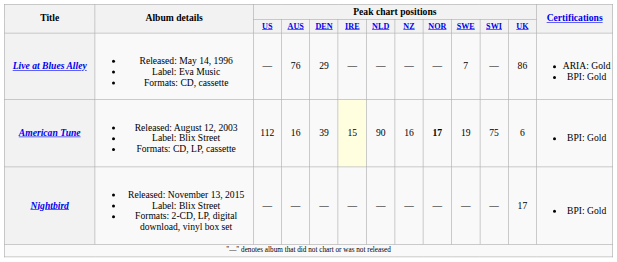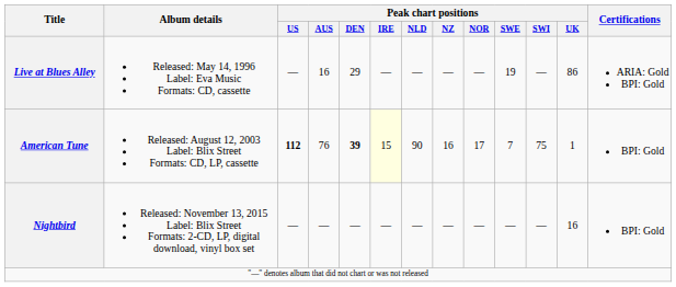Live at Blues Alley | Peak chart positions / AUS: 76 -> 16
Live at Blues Alley | Peak chart positions / SWE: 7 -> 19
American Tune | Peak chart positions / US: normal -> bold
American Tune | Peak chart positions / AUS: 16 -> 76
American Tune | Peak chart positions / DEN: normal -> bold
American Tune | Peak chart positions / NOR: bold -> normal
American Tune | Peak chart positions / SWE: 19 -> 7
American Tune | Peak chart positions / UK: 6 -> 1
Nightbird | Peak chart positions / UK: 17 -> 16
